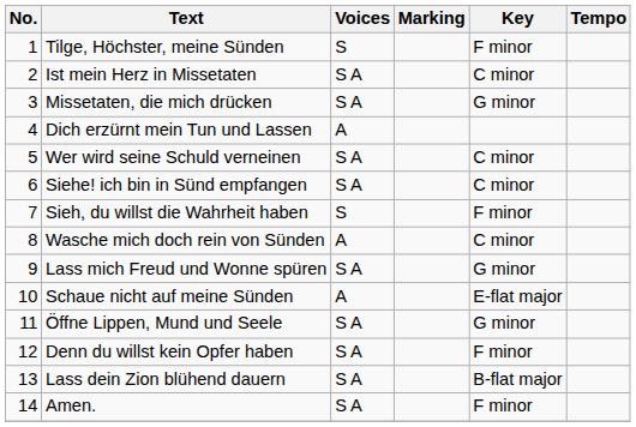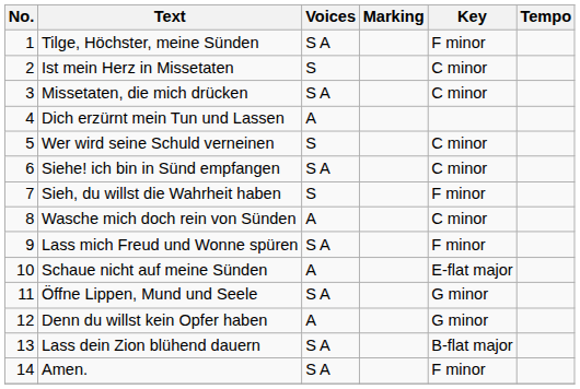Tilge, Höchster, meine Sünden | Voices: S -> S A
Ist mein Herz in Missetaten | Voices: S A -> S
Missetaten, die mich drücken | Key: G minor -> C minor
Wer wird seine Schuld verneinen | Voices: S A -> S
Lass mich Freud und Wonne spüren | Key: G minor -> F minor
Denn du willst kein Opfer haben | Voices: S A -> A
Denn du willst kein Opfer haben | Key: F minor -> G minor
